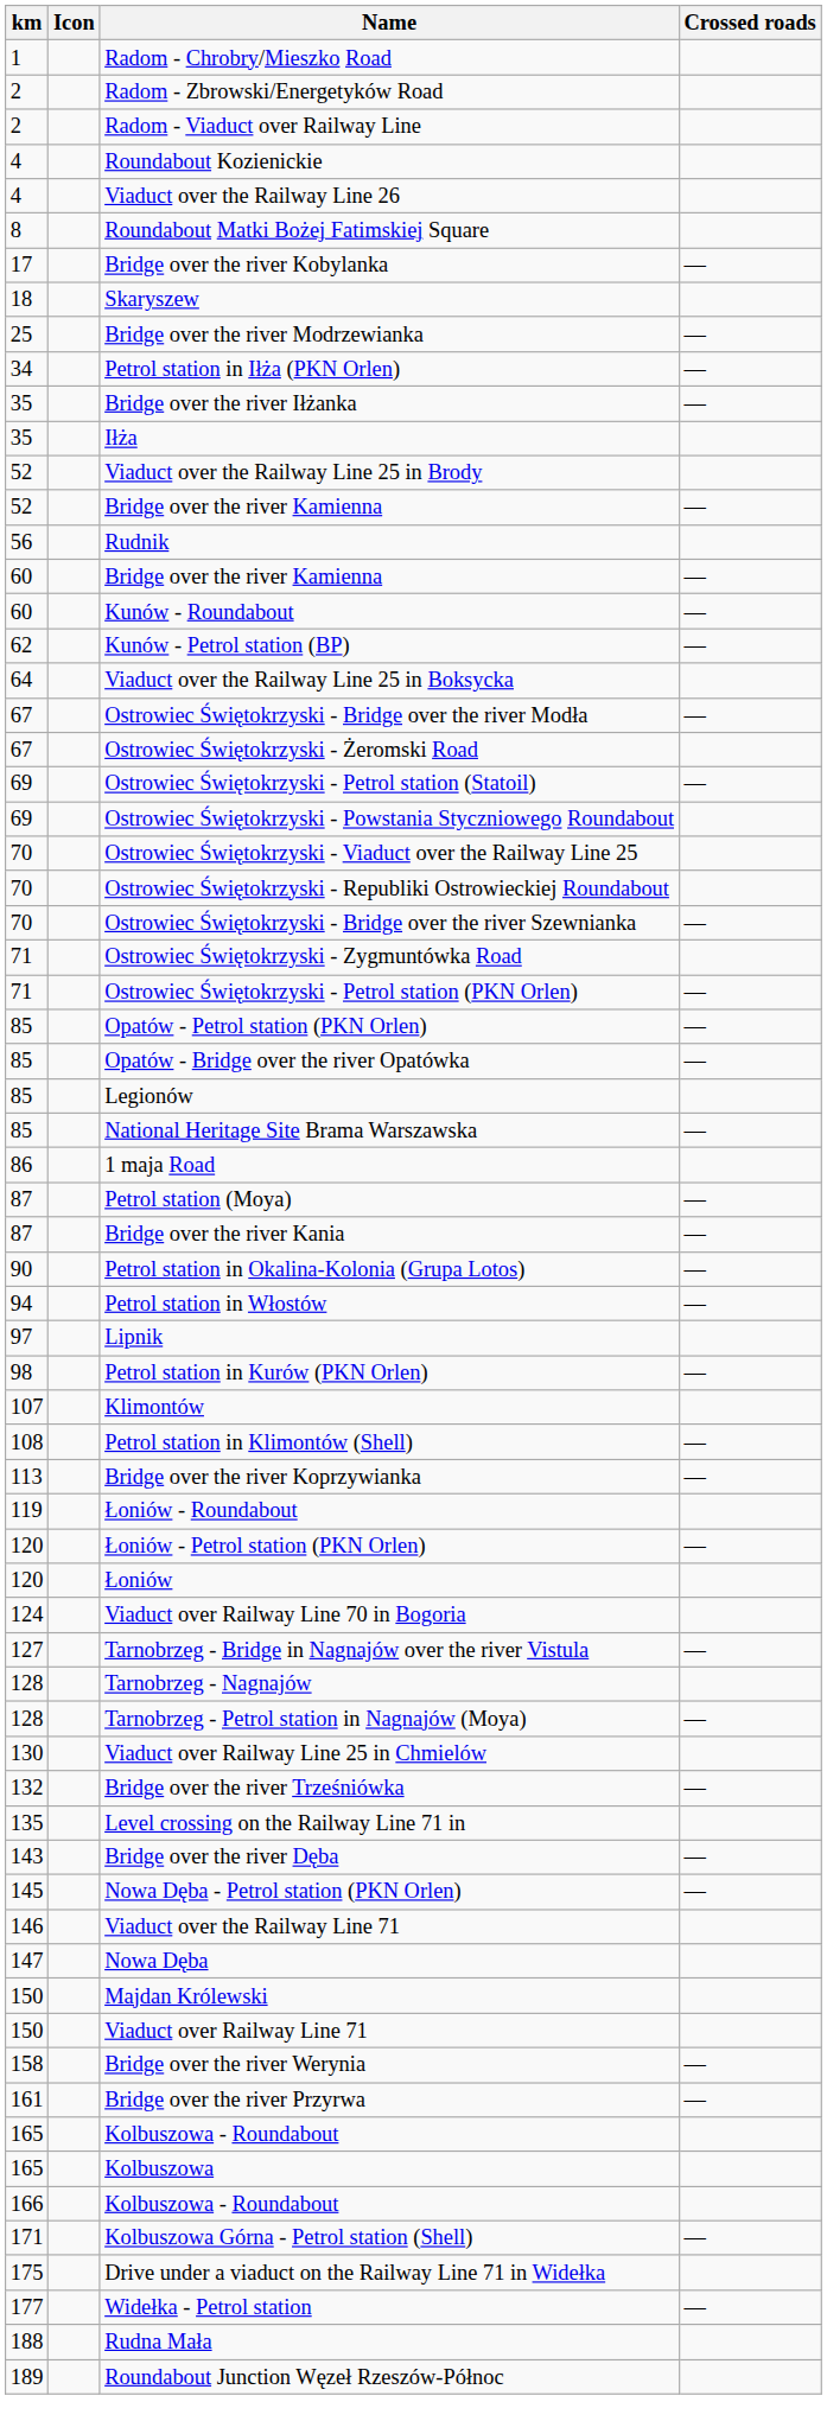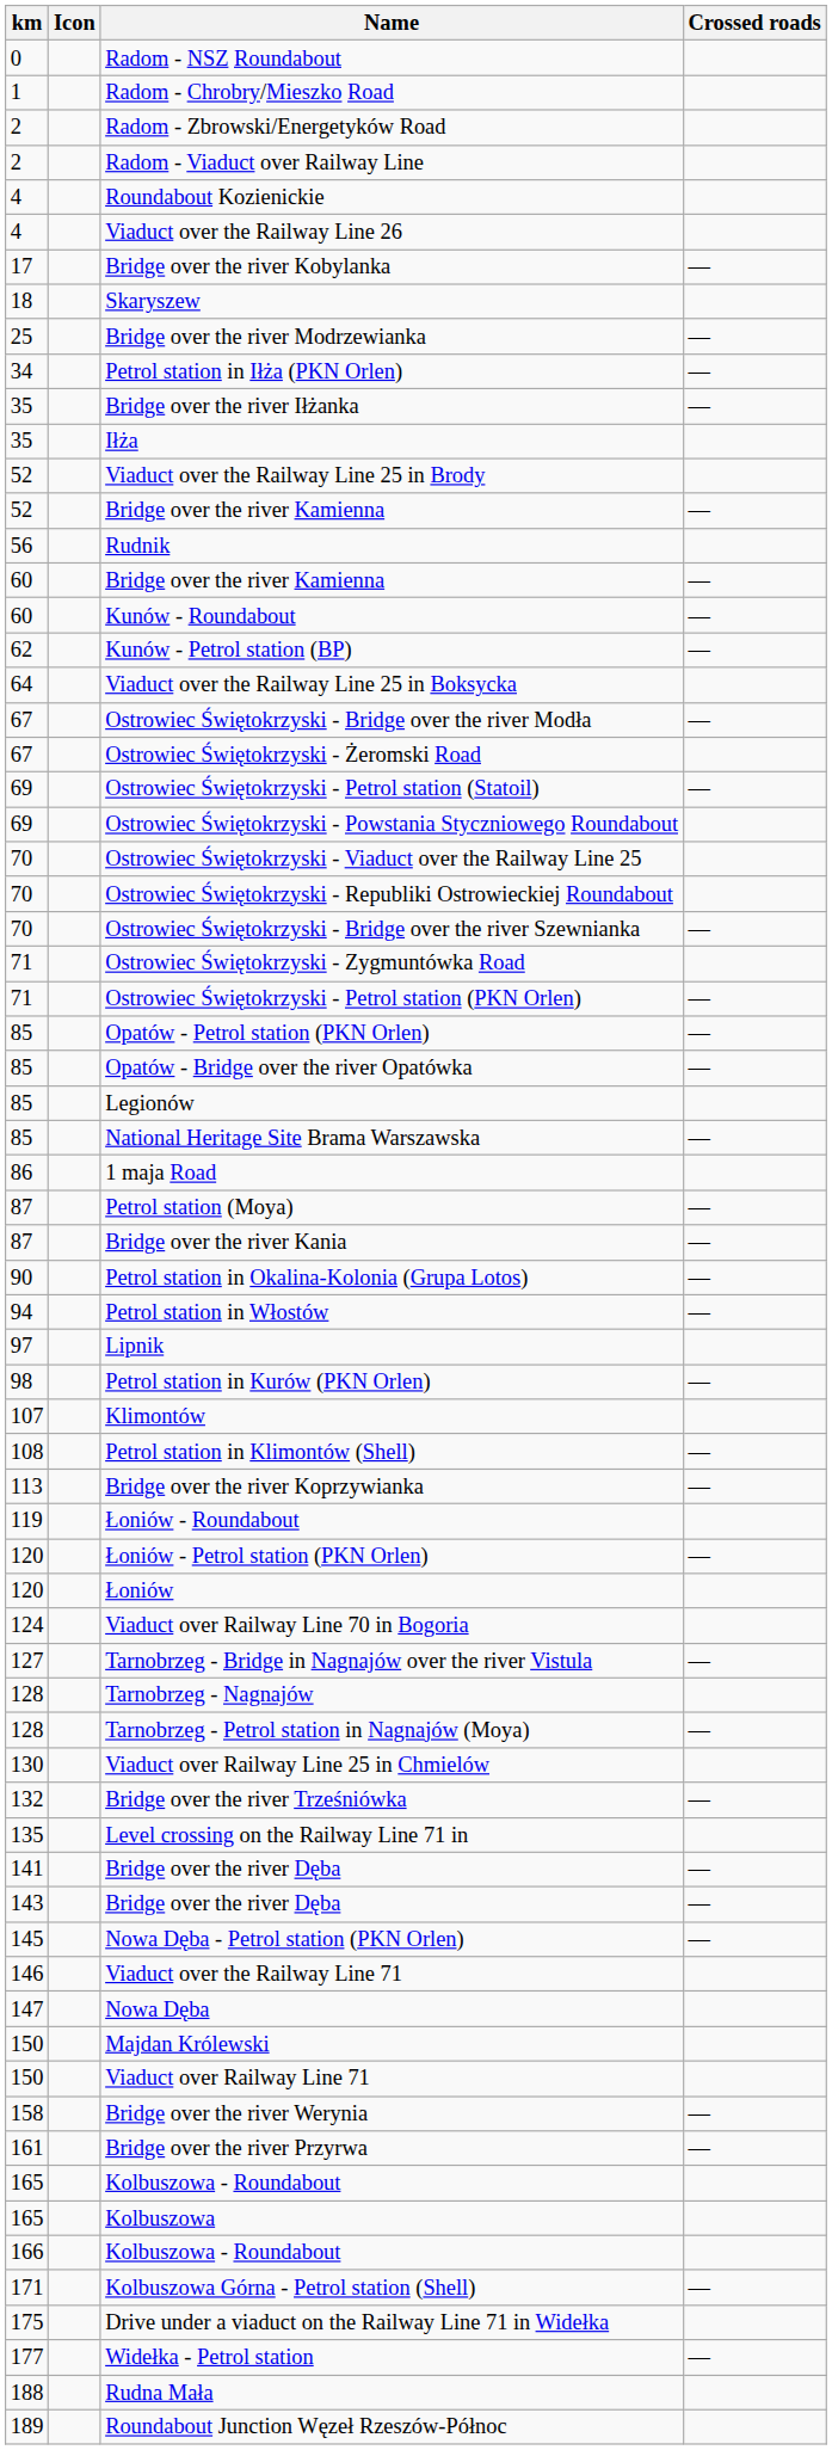+ row: 0 | Radom - NSZ Roundabout
- row: 8 | Roundabout Matki Bożej Fatimskiej Square
+ row: 141 | Bridge over the river Dęba | —
